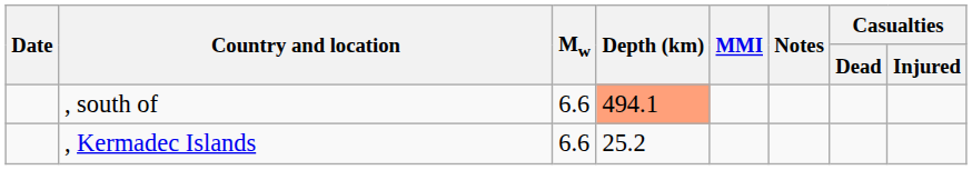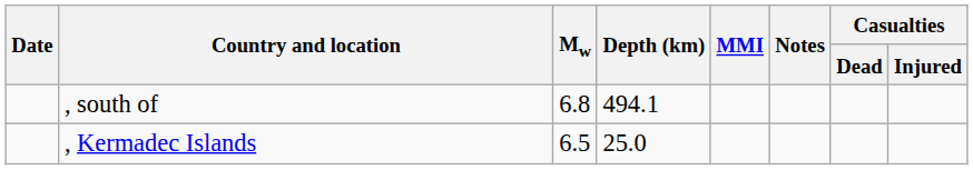, south of | Mw: 6.6 -> 6.8
, south of | Depth (km): lightsalmon background -> no background
, Kermadec Islands | Mw: 6.6 -> 6.5
, Kermadec Islands | Depth (km): 25.2 -> 25.0
